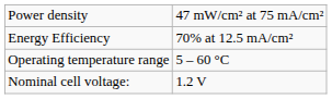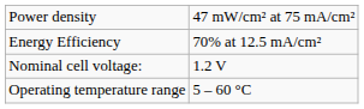rows swapped: Nominal cell voltage: <-> Operating temperature range
